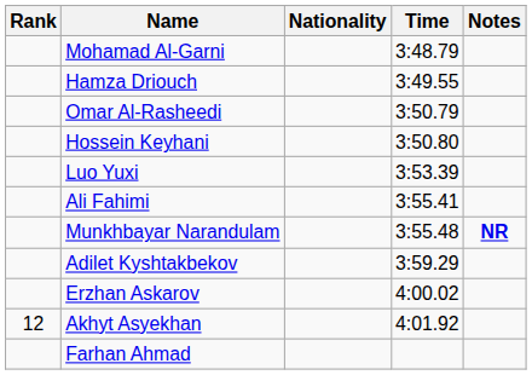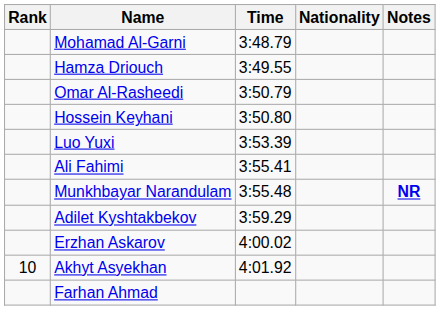columns swapped: Nationality <-> Time
Akhyt Asyekhan | Rank: 12 -> 10
